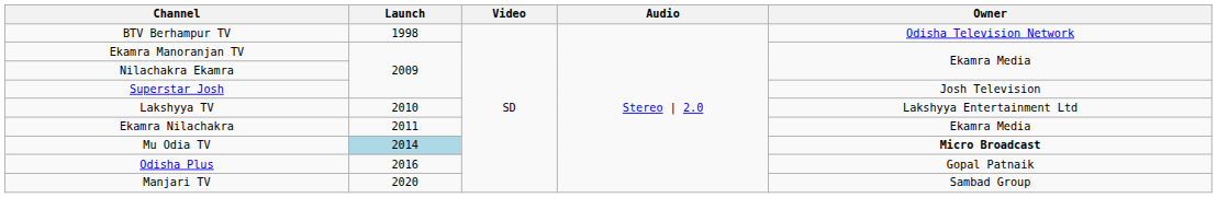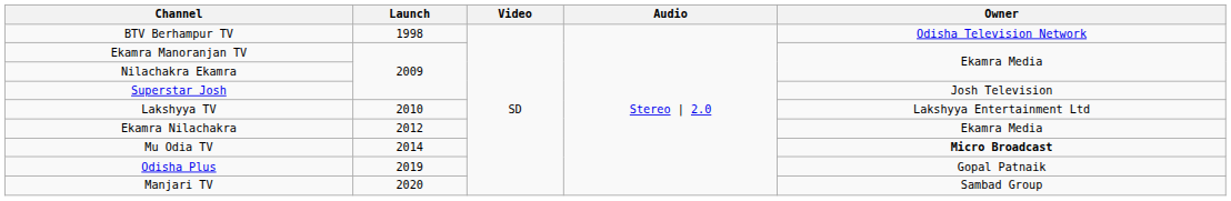Ekamra Nilachakra | Launch: 2011 -> 2012
Mu Odia TV | Launch: lightblue background -> no background
Odisha Plus | Launch: 2016 -> 2019
